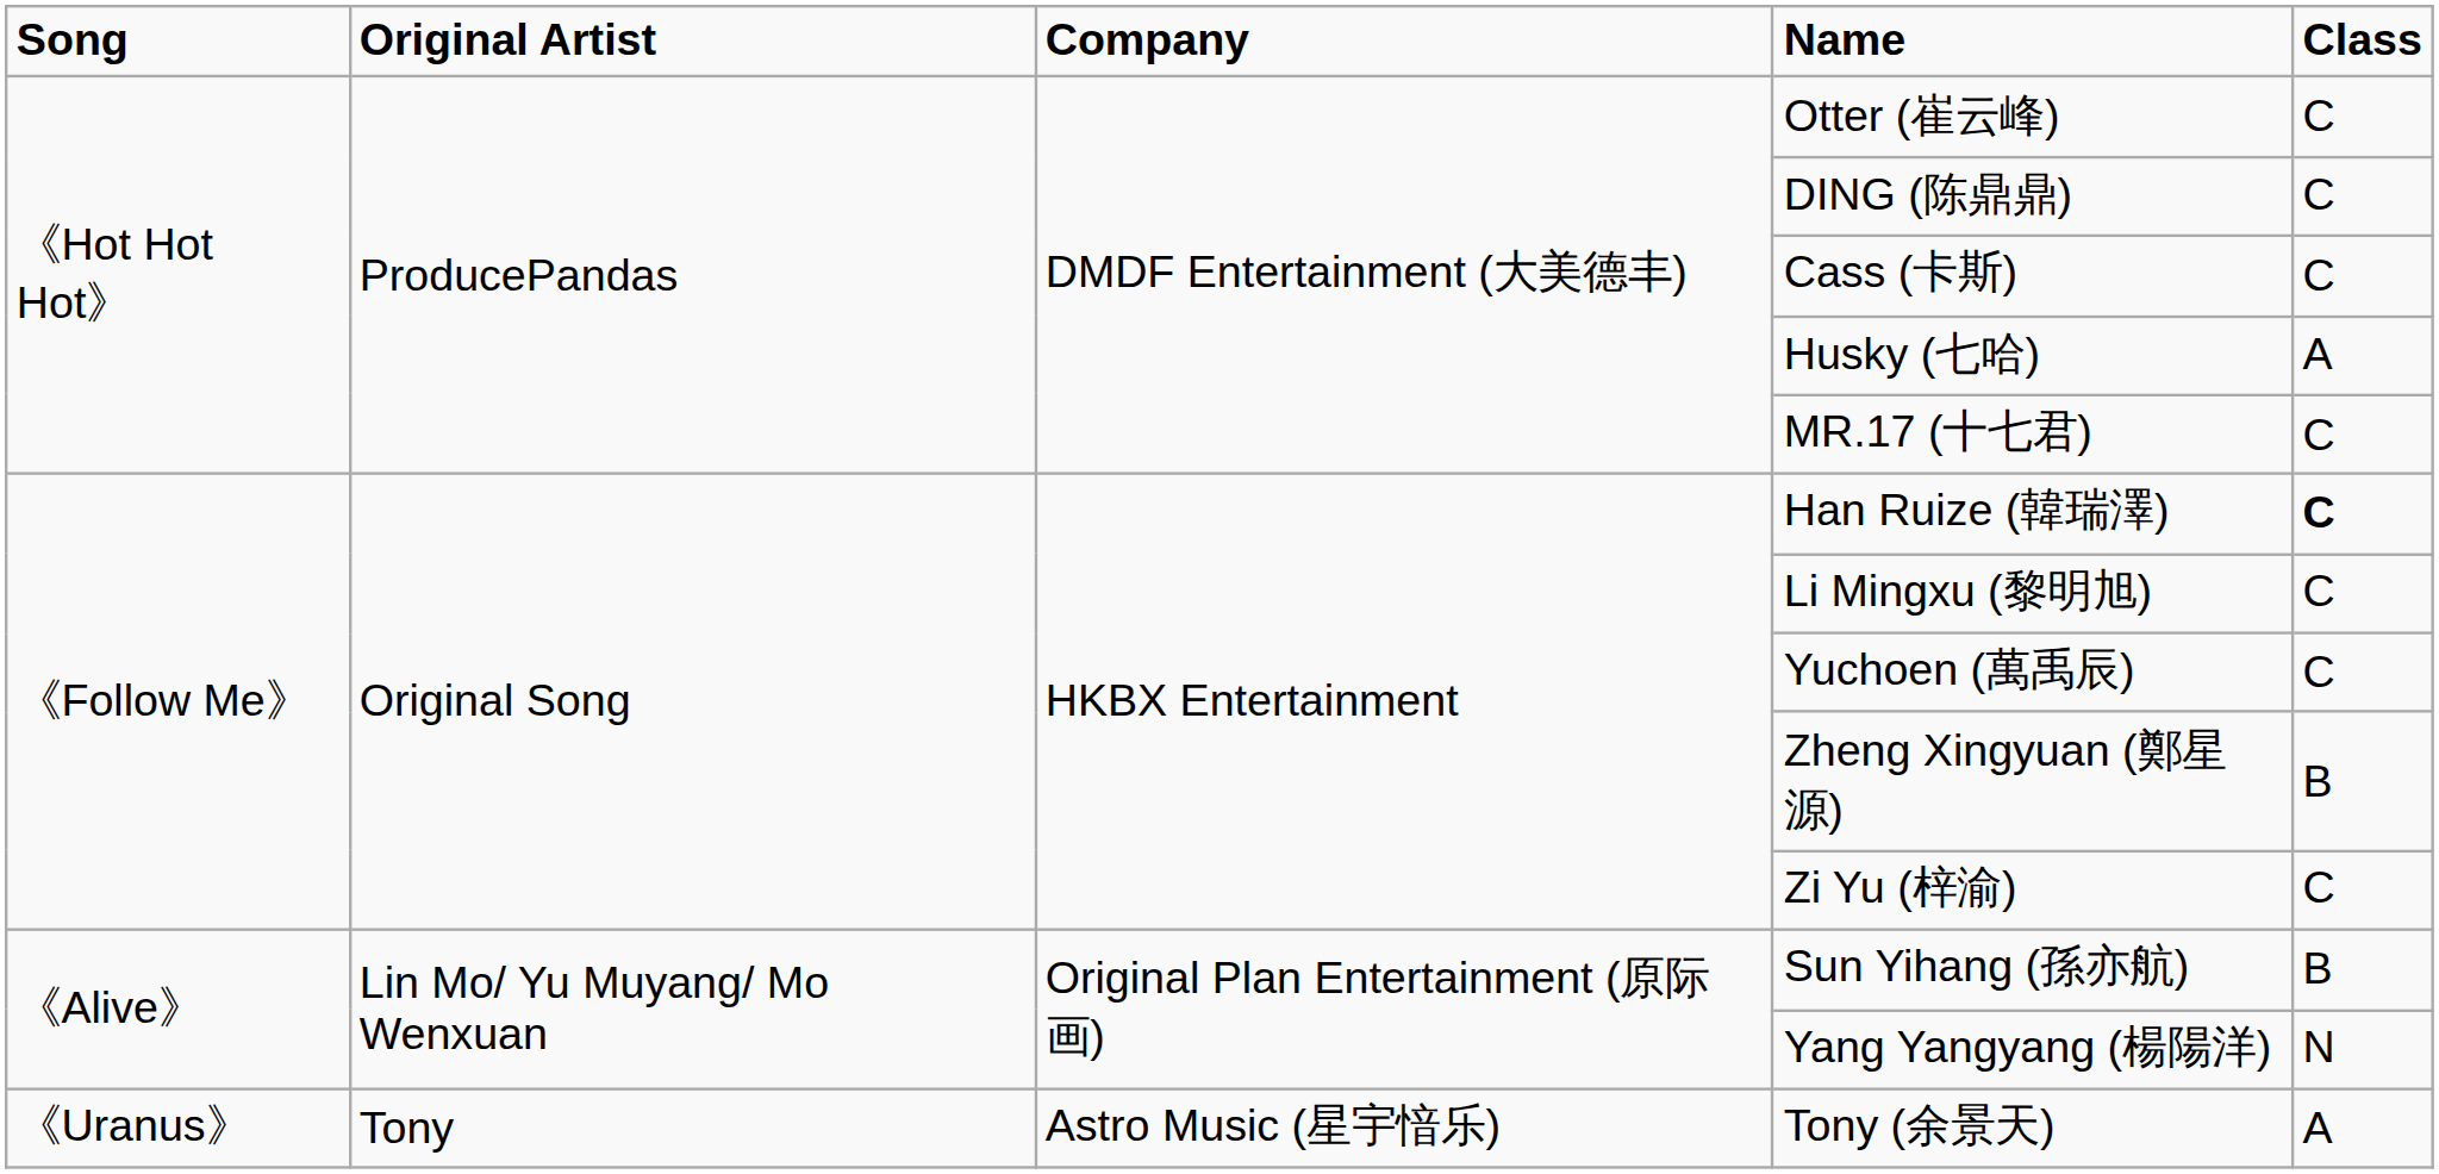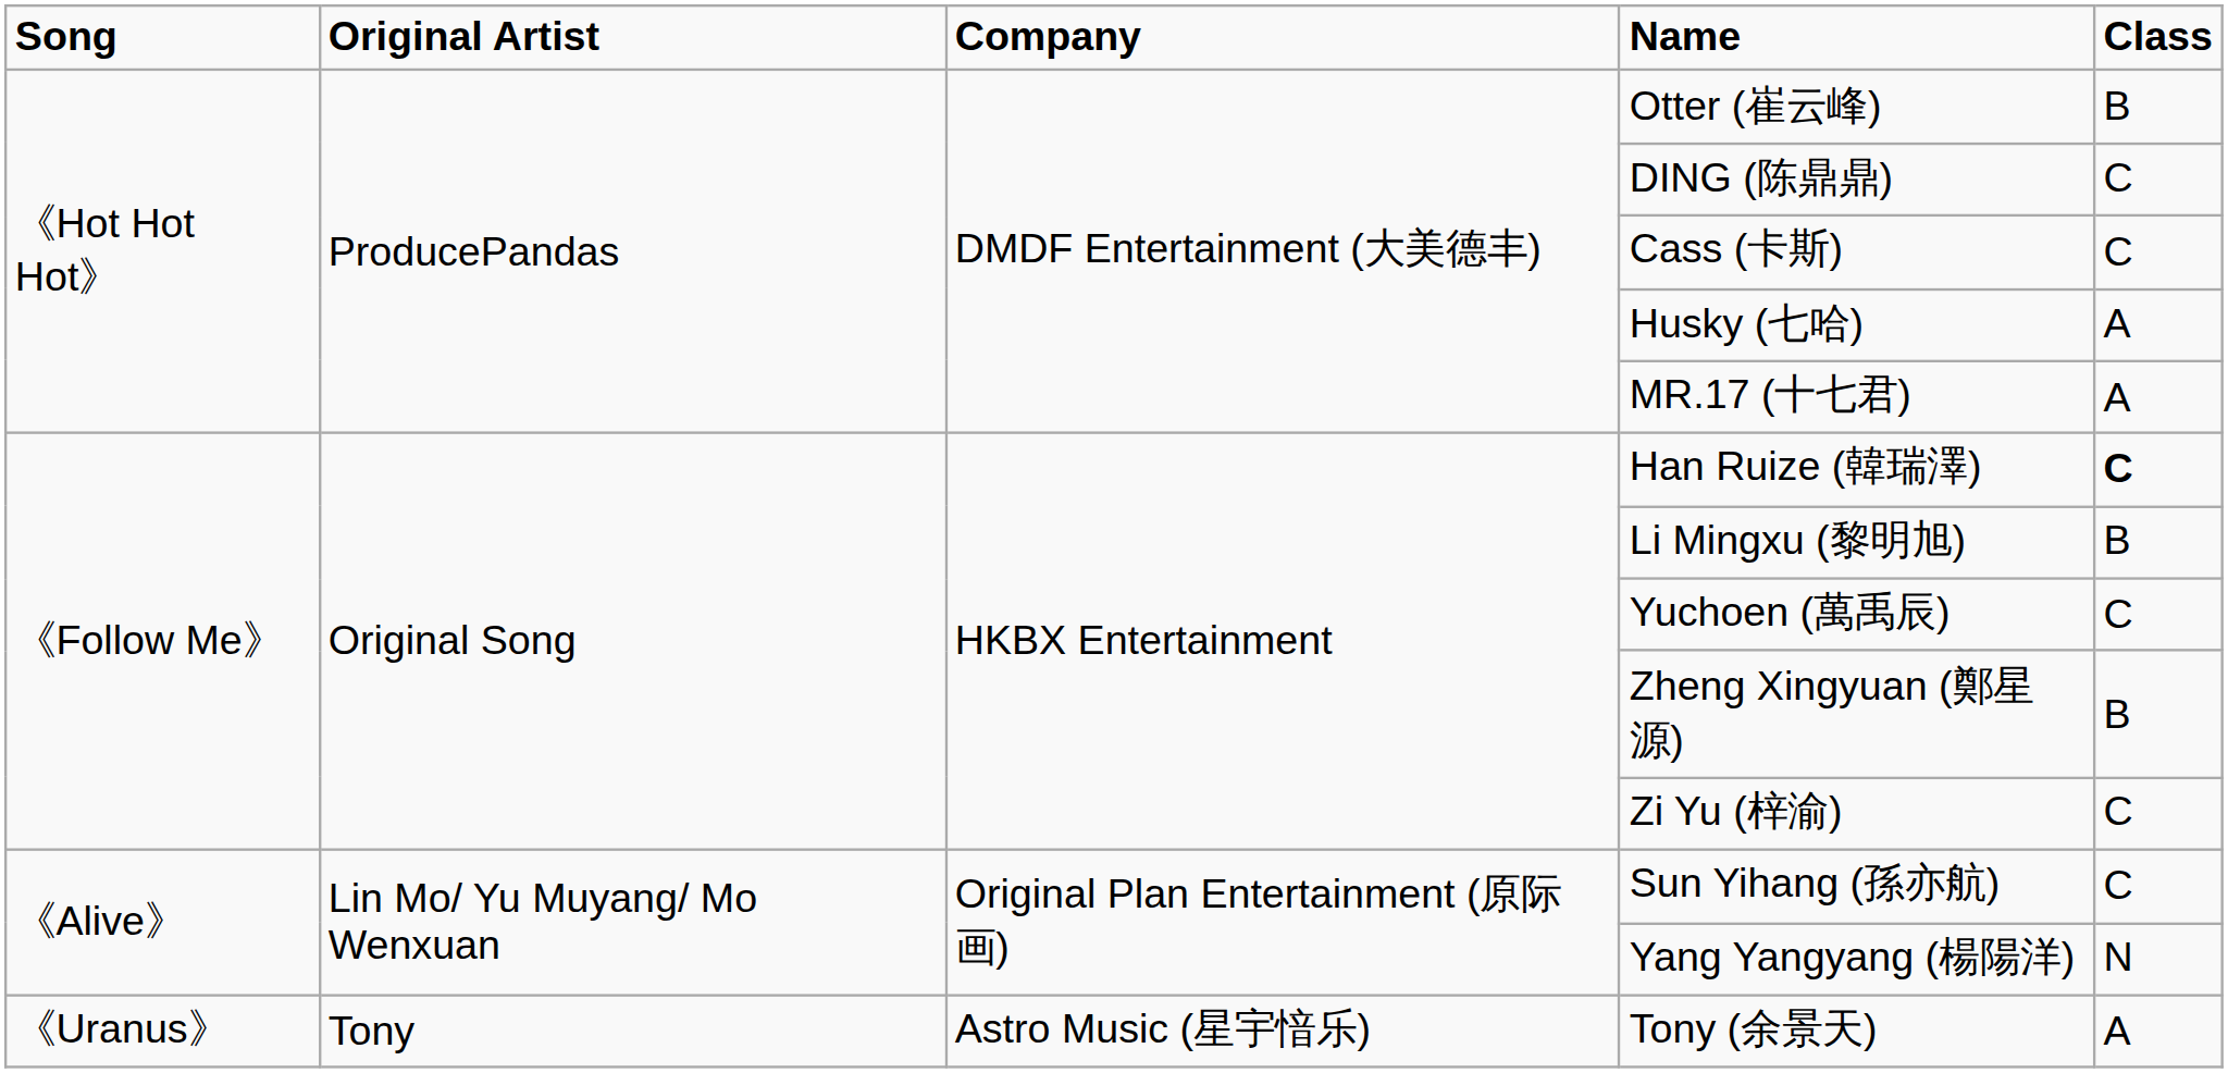Otter (崔云峰) | Class: C -> B
MR.17 (十七君) | Class: C -> A
Li Mingxu (黎明旭) | Class: C -> B
Sun Yihang (孫亦航) | Class: B -> C
